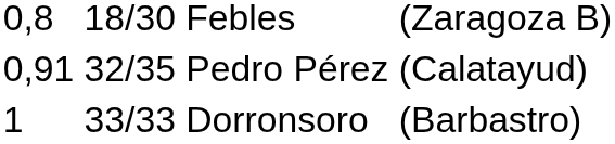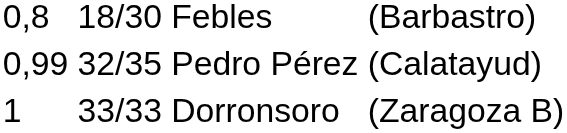Febles | column 4: (Zaragoza B) -> (Barbastro)
Pedro Pérez | column 1: 0,91 -> 0,99
Dorronsoro | column 4: (Barbastro) -> (Zaragoza B)
